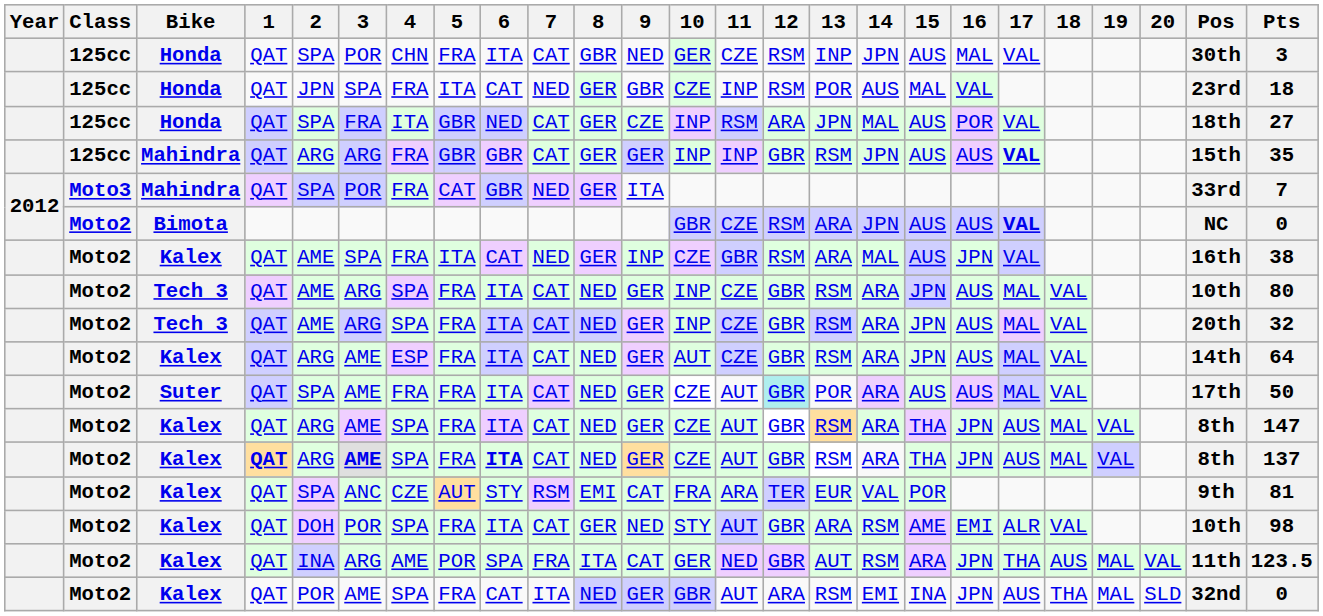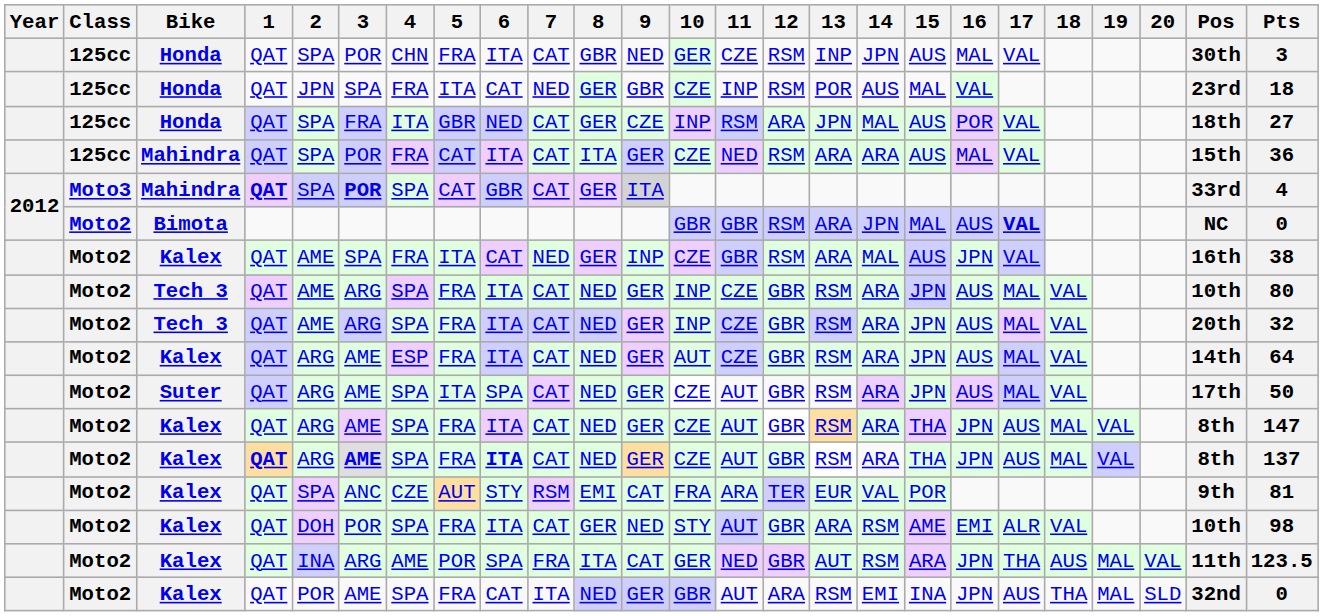125cc / Mahindra | 2: ARG -> SPA
125cc / Mahindra | 3: ARG -> POR
125cc / Mahindra | 5: GBR -> CAT
125cc / Mahindra | 6: GBR -> ITA
125cc / Mahindra | 8: GER -> ITA
125cc / Mahindra | 10: INP -> CZE
125cc / Mahindra | 11: INP -> NED
125cc / Mahindra | 12: GBR -> RSM
125cc / Mahindra | 13: RSM -> ARA
125cc / Mahindra | 14: JPN -> ARA
125cc / Mahindra | 16: AUS -> MAL
125cc / Mahindra | 17: bold -> normal
125cc / Mahindra | Pts: 35 -> 36
Moto3 / Mahindra | 1: normal -> bold
Moto3 / Mahindra | 3: normal -> bold
Moto3 / Mahindra | 4: FRA -> SPA
Moto3 / Mahindra | 7: NED -> CAT
Moto3 / Mahindra | 9: no background -> lightgrey background
Moto3 / Mahindra | Pts: 7 -> 4
Bimota | 11: CZE -> GBR
Bimota | 15: AUS -> MAL
Suter | 2: SPA -> ARG
Suter | 4: FRA -> SPA
Suter | 5: FRA -> ITA
Suter | 6: ITA -> SPA
Suter | 12: paleturquoise background -> no background
Suter | 13: POR -> RSM
Suter | 15: AUS -> JPN
